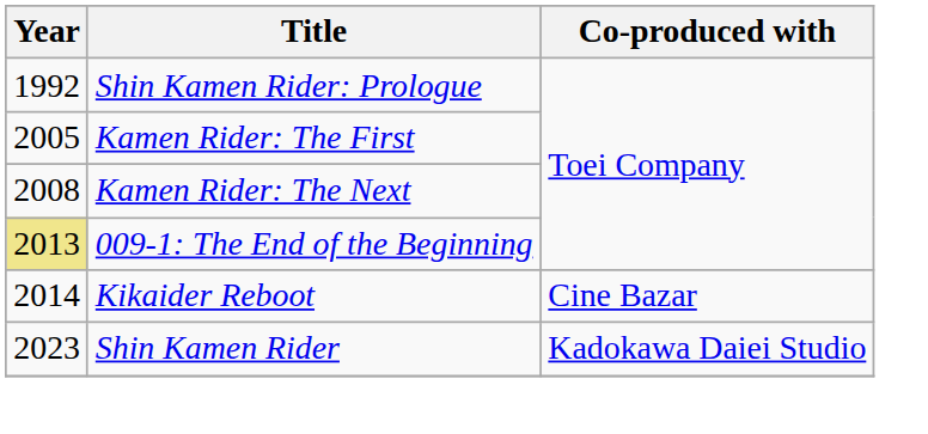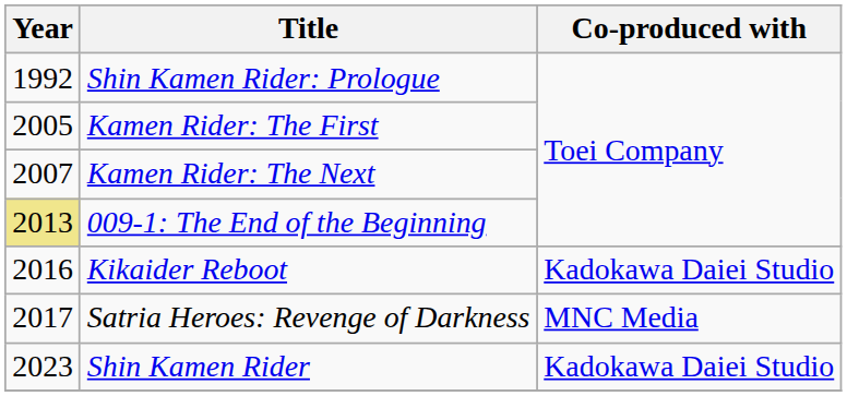Kamen Rider: The Next | Year: 2008 -> 2007
Kikaider Reboot | Year: 2014 -> 2016
Kikaider Reboot | Co-produced with: Cine Bazar -> Kadokawa Daiei Studio
+ row: 2017 | Satria Heroes: Revenge of Darkness | MNC Media
